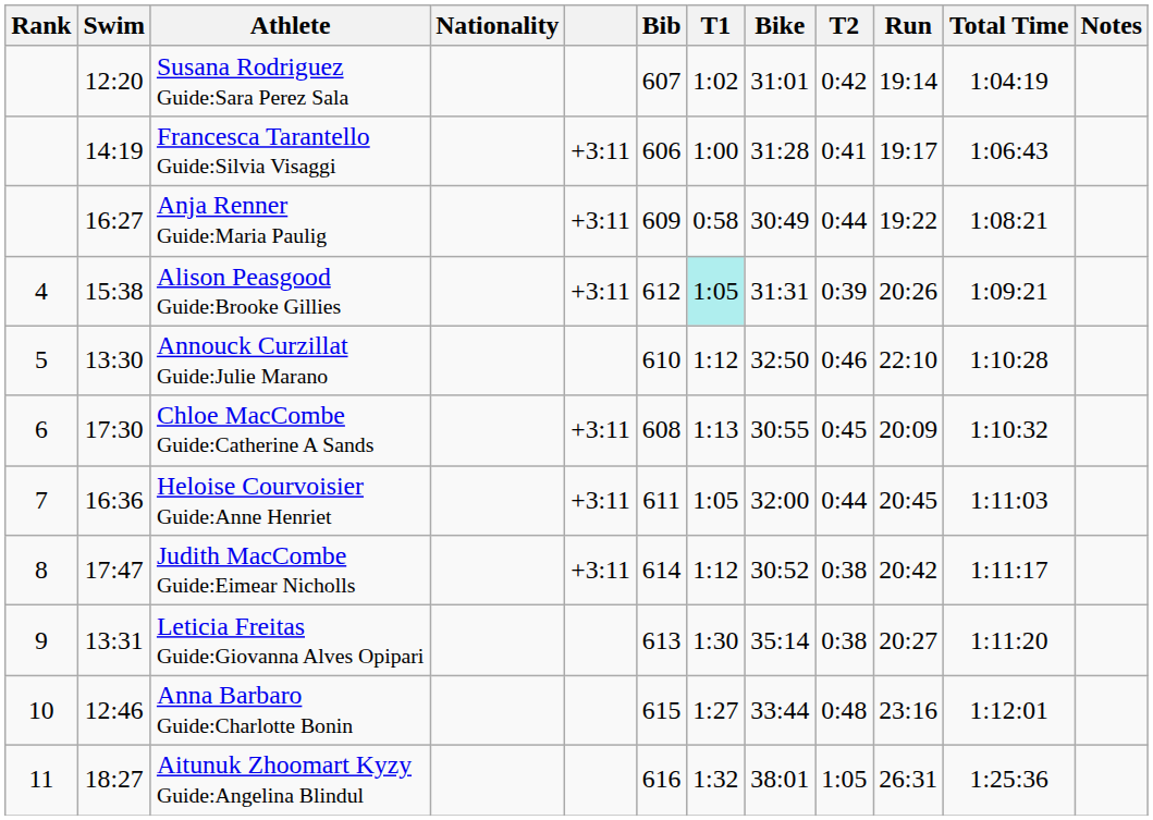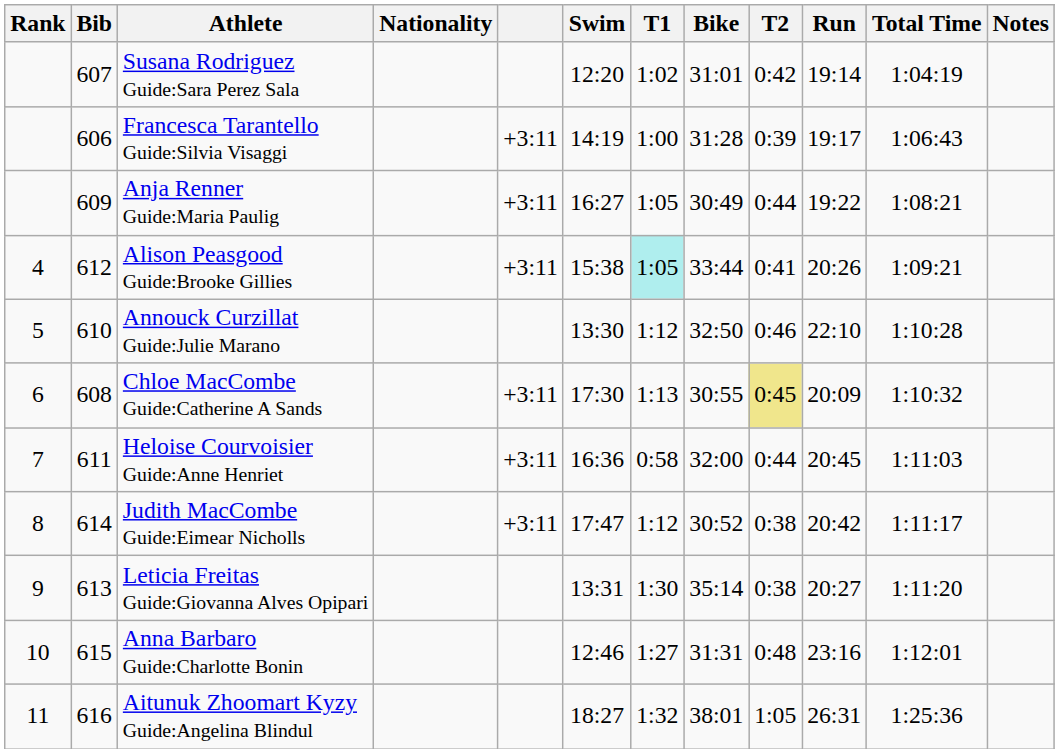columns swapped: Bib <-> Swim
Francesca Tarantello Guide:Silvia Visaggi | T2: 0:41 -> 0:39
Anja Renner Guide:Maria Paulig | T1: 0:58 -> 1:05
Alison Peasgood Guide:Brooke Gillies | Bike: 31:31 -> 33:44
Alison Peasgood Guide:Brooke Gillies | T2: 0:39 -> 0:41
Chloe MacCombe Guide:Catherine A Sands | T2: no background -> khaki background
Heloise Courvoisier Guide:Anne Henriet | T1: 1:05 -> 0:58
Anna Barbaro Guide:Charlotte Bonin | Bike: 33:44 -> 31:31
